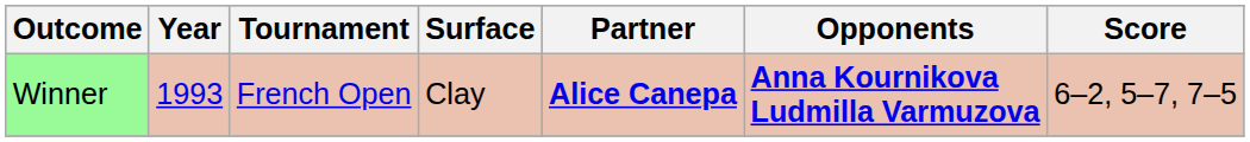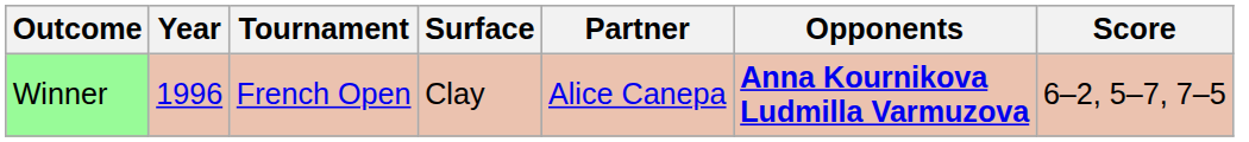Winner | Year: 1993 -> 1996
Winner | Partner: bold -> normal
